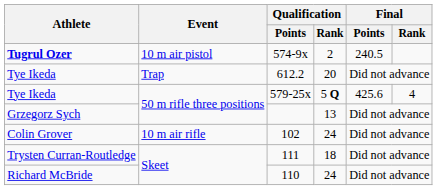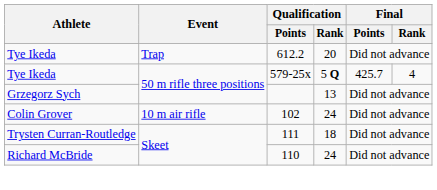- row: Tugrul Ozer | 10 m air pistol | 574-9x | 2 | 240.5
579-25x | Final / Points: 425.6 -> 425.7
